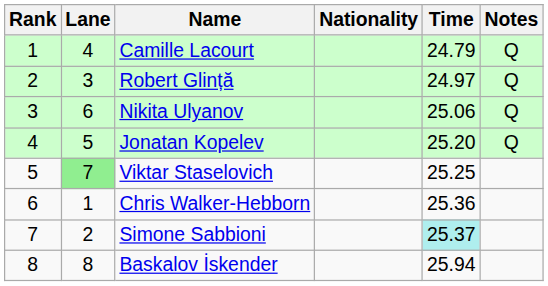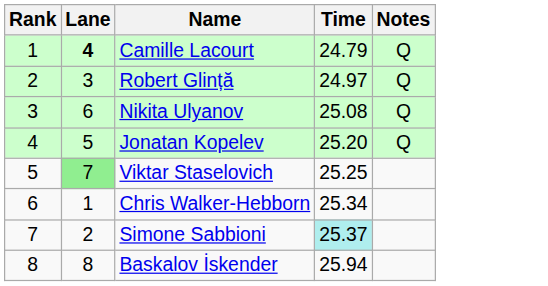- column: Nationality
Camille Lacourt | Lane: normal -> bold
Nikita Ulyanov | Time: 25.06 -> 25.08
Chris Walker-Hebborn | Time: 25.36 -> 25.34
